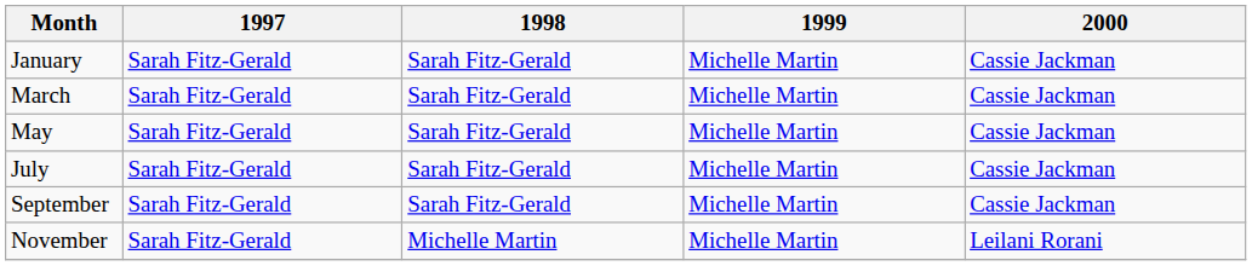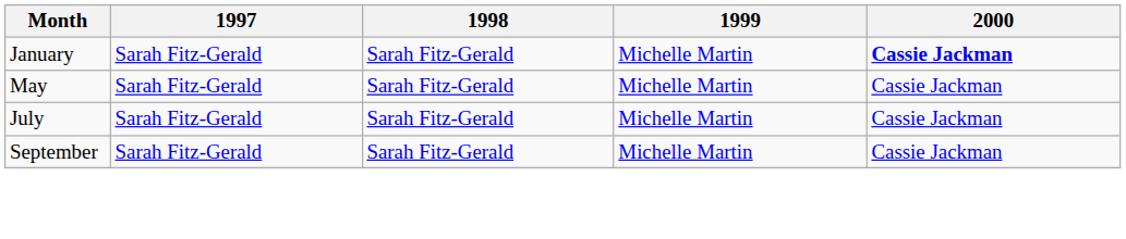January | 2000: normal -> bold
- row: March | Sarah Fitz-Gerald | Sarah Fitz-Gerald | Michelle Martin | Cassie Jackman
- row: November | Sarah Fitz-Gerald | Michelle Martin | Michelle Martin | Leilani Rorani
